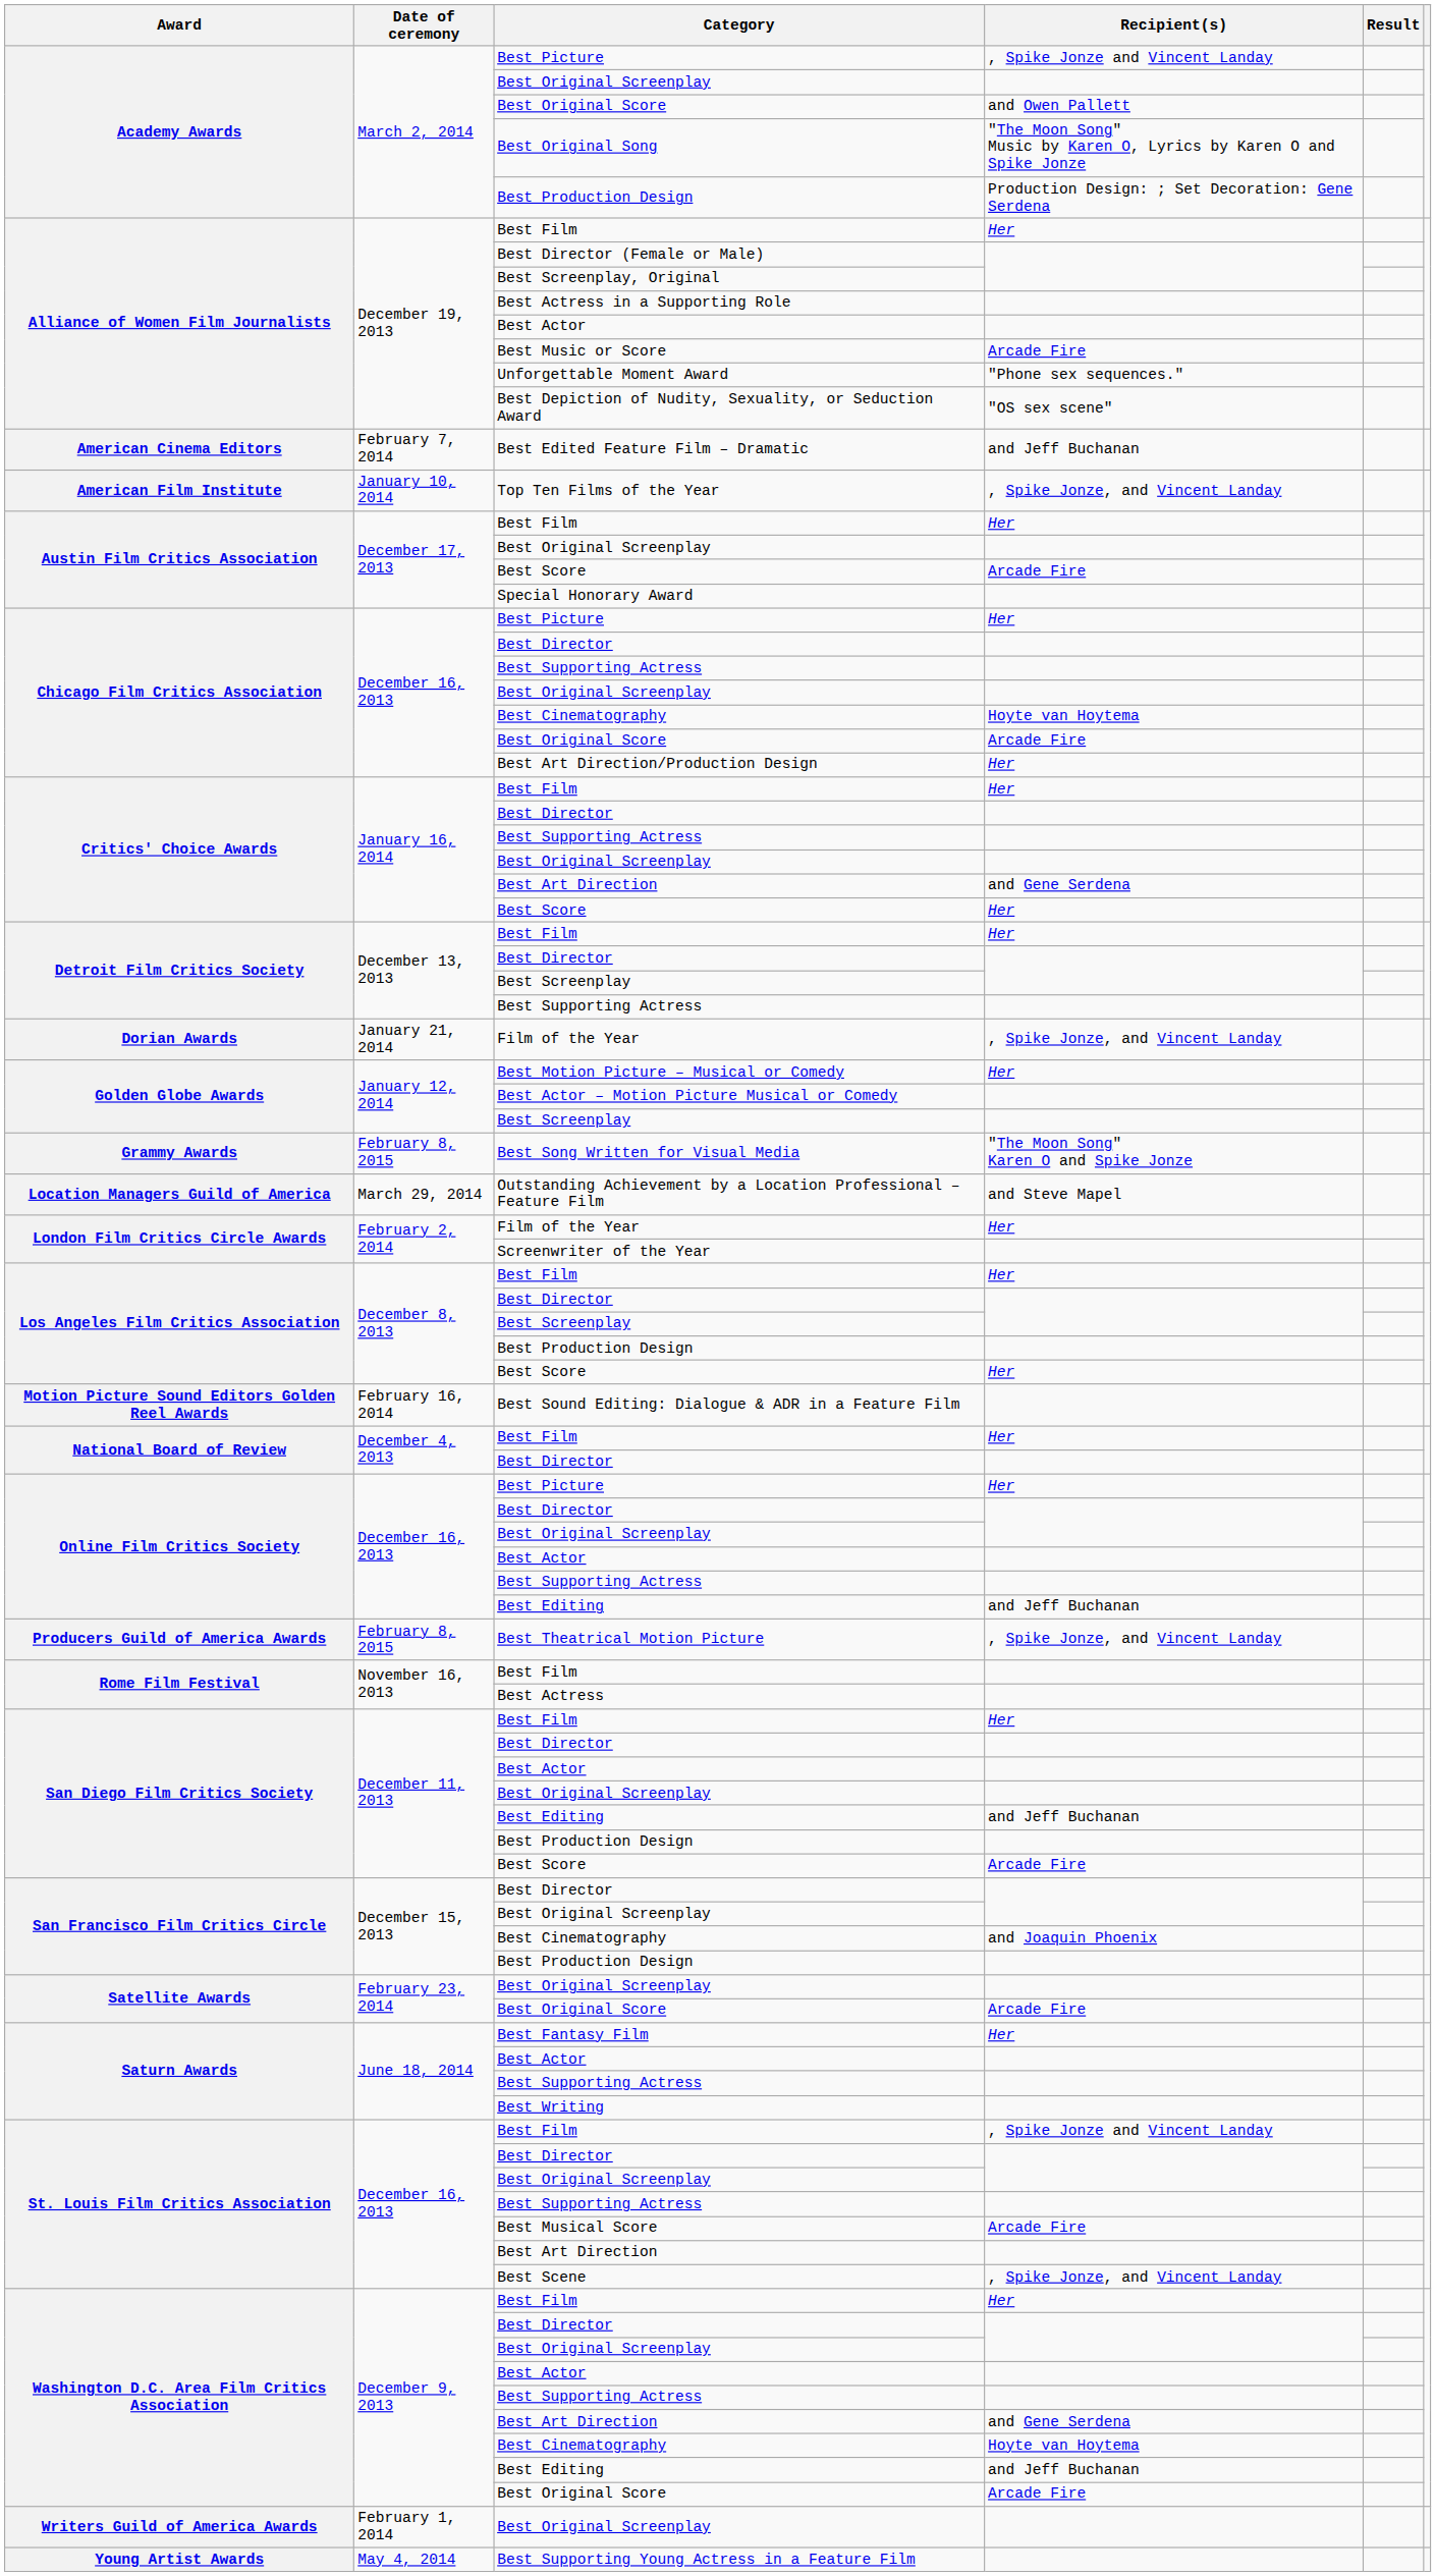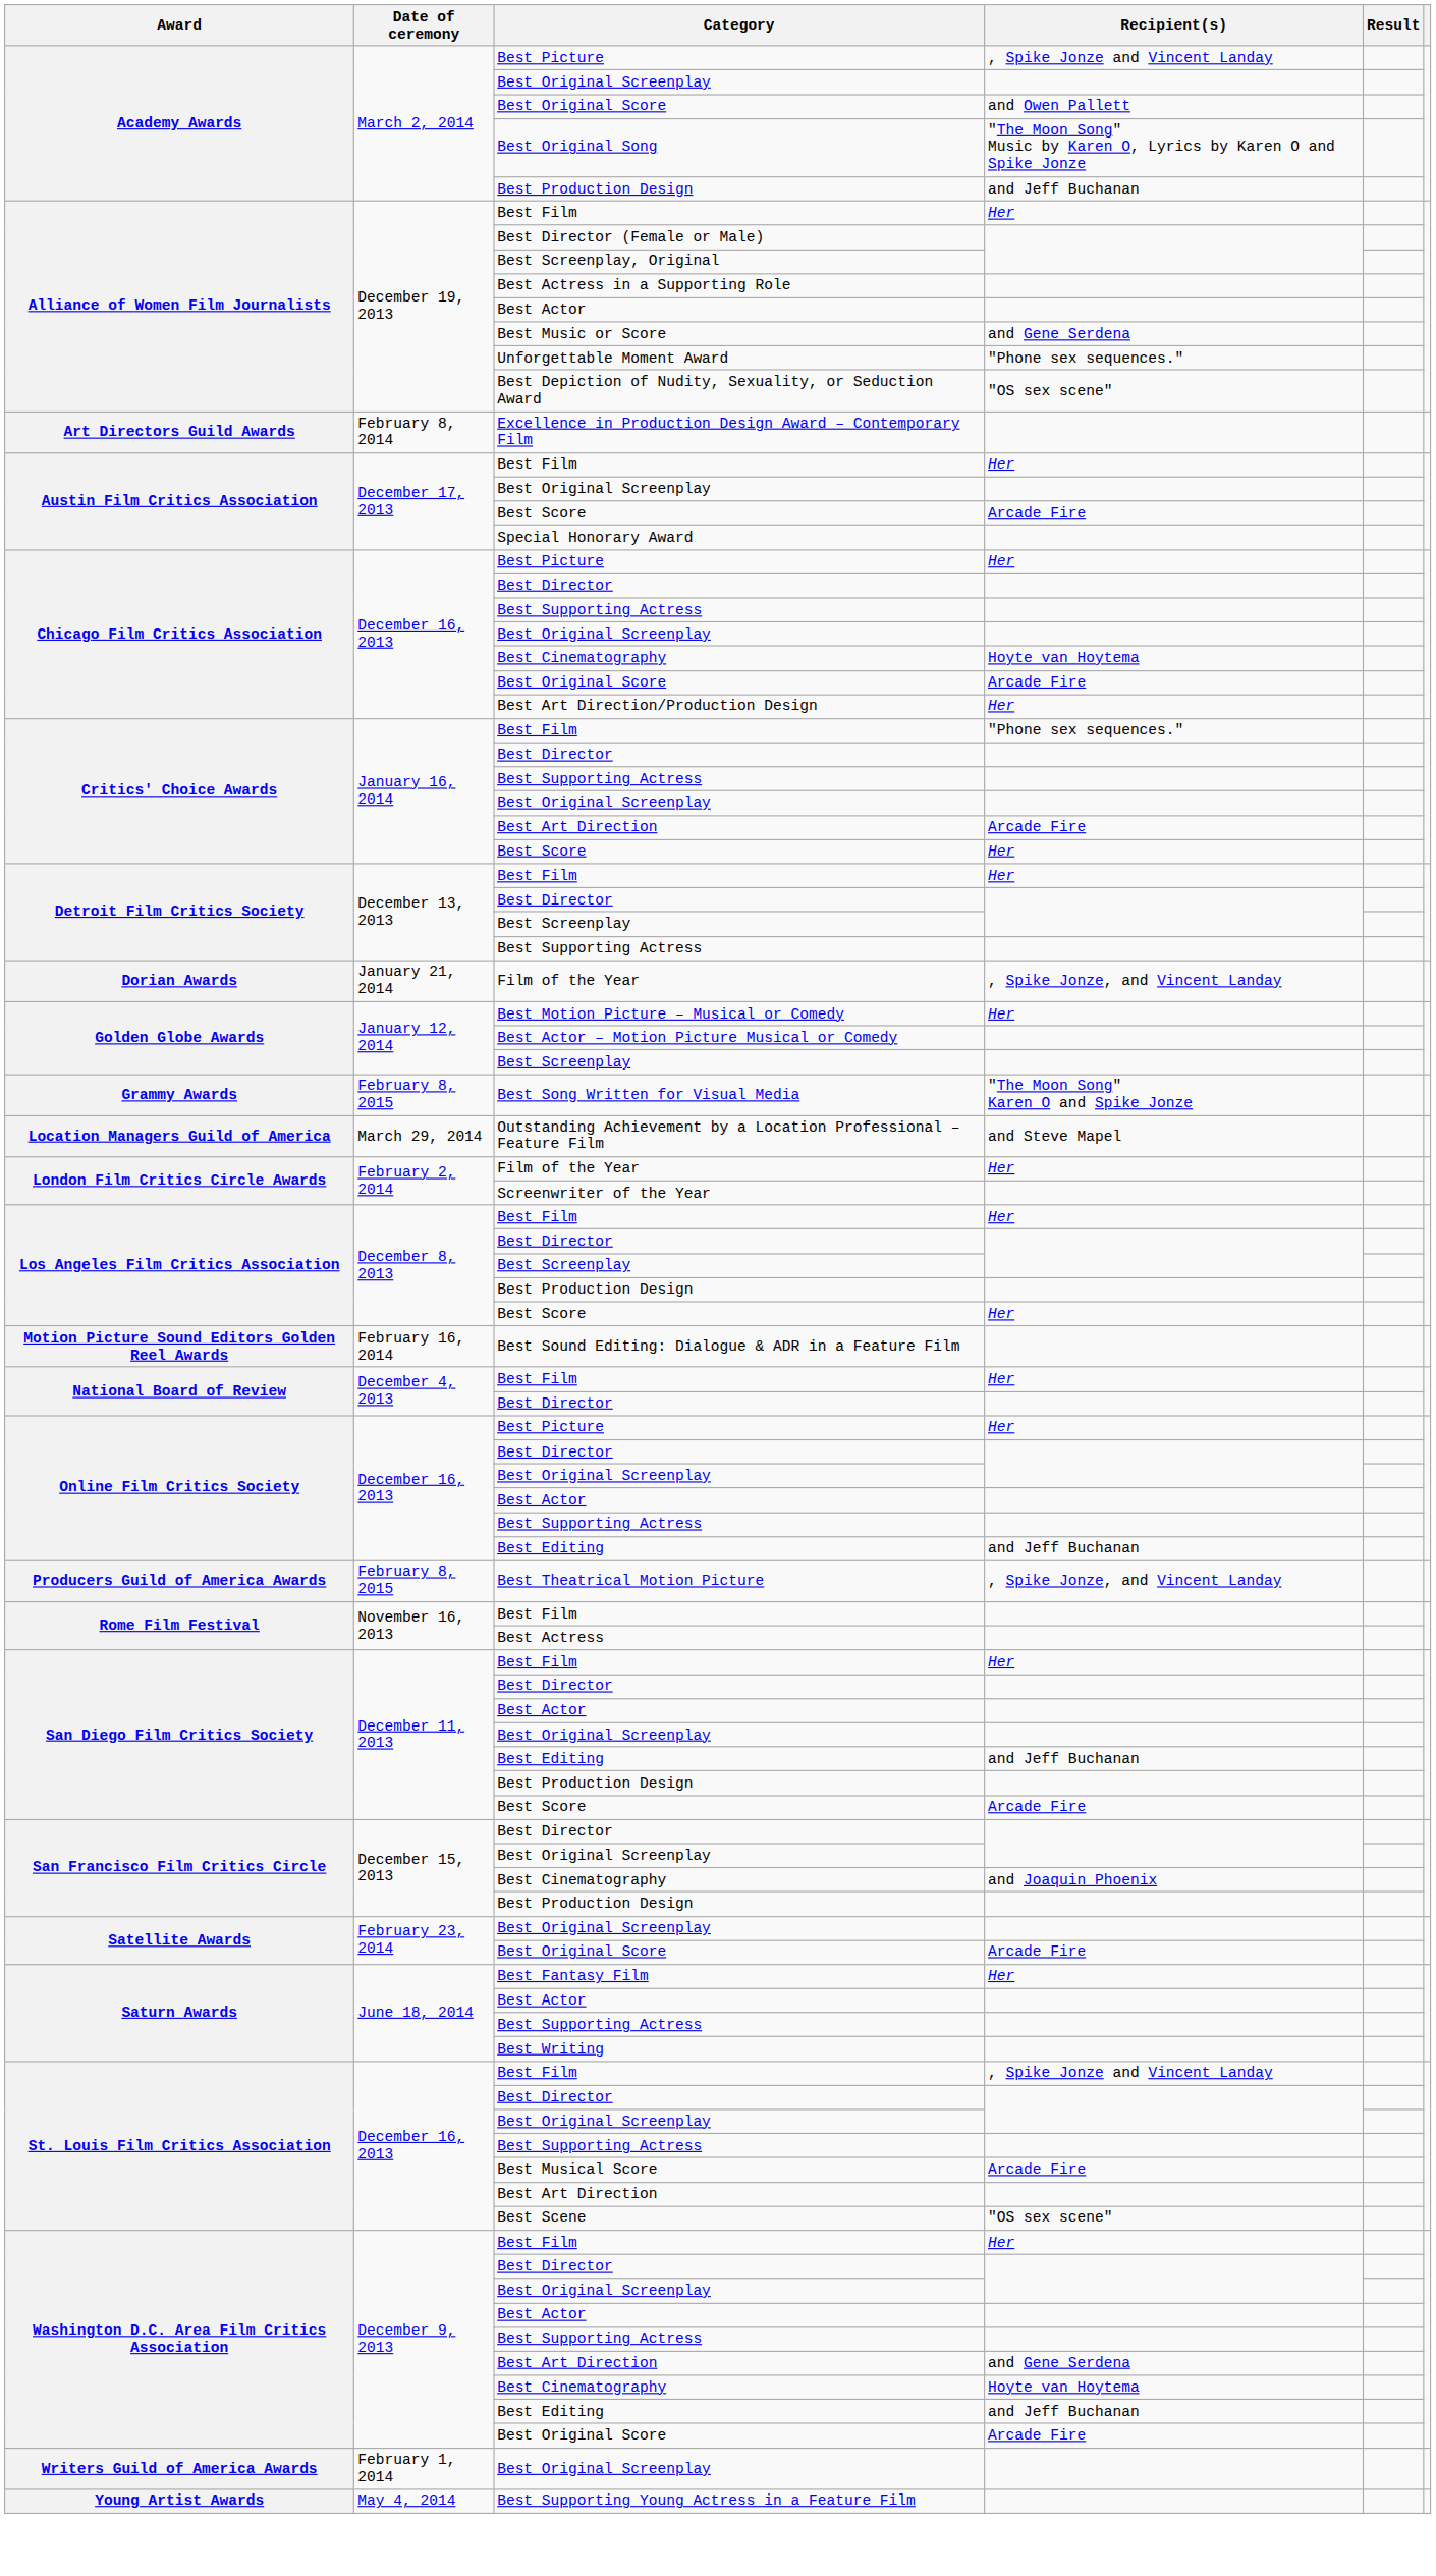Academy Awards / Best Production Design | Recipient(s): Production Design: ; Set Decoration: Gene Serdena -> and Jeff Buchanan
Best Music or Score | Recipient(s): Arcade Fire -> and Gene Serdena
- row: American Cinema Editors | February 7, 2014 | Best Edited Feature Film – Dramatic | and Jeff Buchanan
- row: American Film Institute | January 10, 2014 | Top Ten Films of the Year | , Spike Jonze, and Vincent Landay
+ row: Art Directors Guild Awards | February 8, 2014 | Excellence in Production Design Award – Contemporary Film
Critics' Choice Awards / Best Film | Recipient(s): Her -> "Phone sex sequences."
Critics' Choice Awards / Best Art Direction | Recipient(s): and Gene Serdena -> Arcade Fire
Best Scene | Recipient(s): , Spike Jonze, and Vincent Landay -> "OS sex scene"
